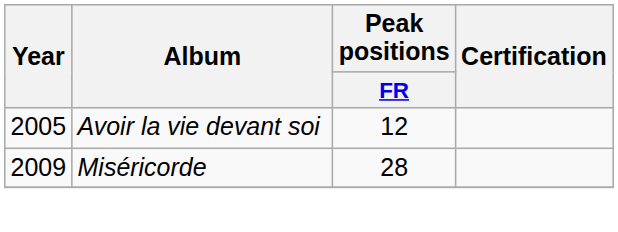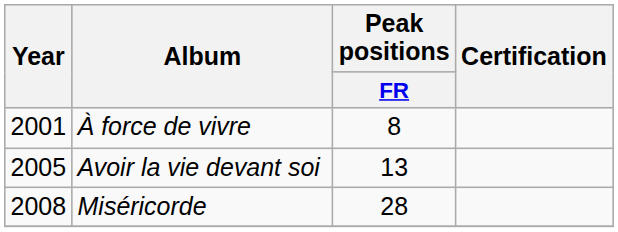+ row: 2001 | À force de vivre | 8
Avoir la vie devant soi | Peak positions / FR: 12 -> 13
Miséricorde | Year: 2009 -> 2008
